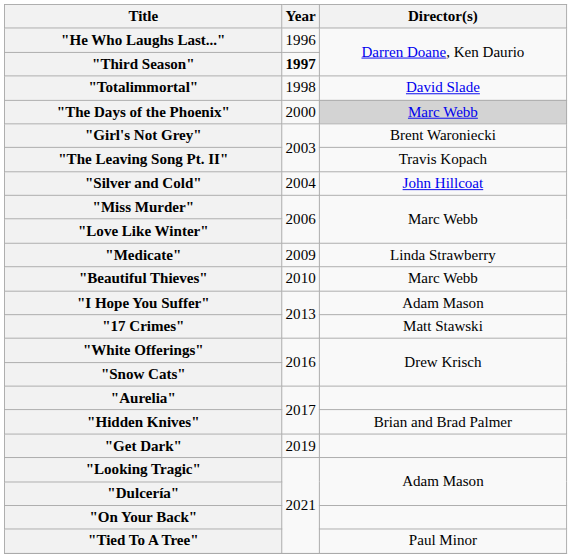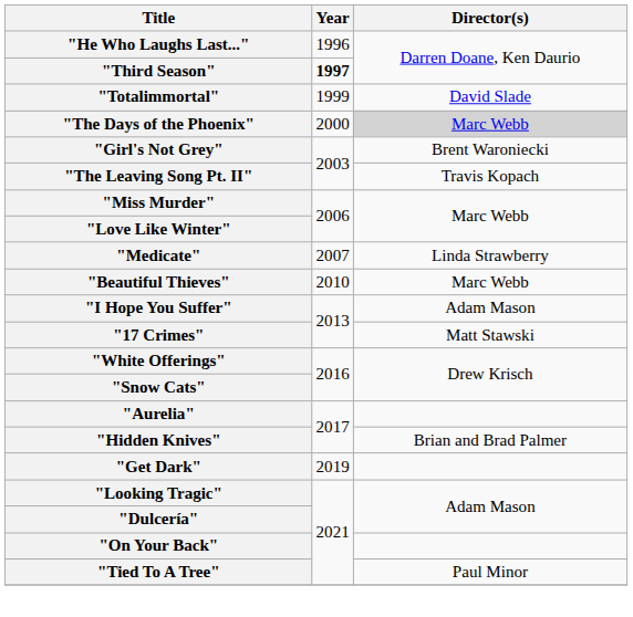"Totalimmortal" | Year: 1998 -> 1999
- row: "Silver and Cold" | 2004 | John Hillcoat
"Medicate" | Year: 2009 -> 2007
